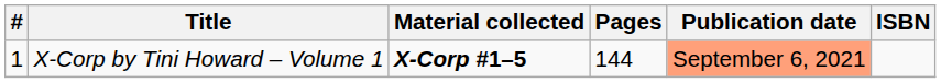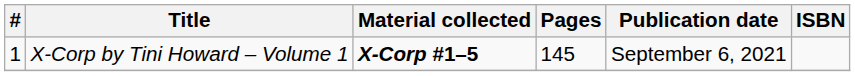X-Corp by Tini Howard – Volume 1 | Pages: 144 -> 145
X-Corp by Tini Howard – Volume 1 | Publication date: lightsalmon background -> no background
